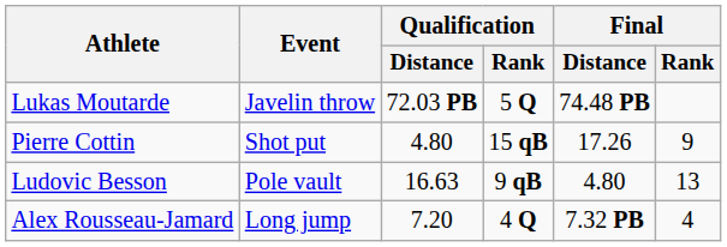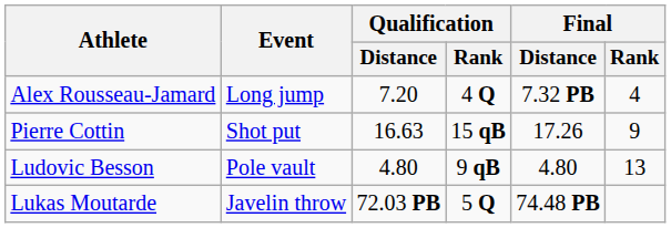rows swapped: Alex Rousseau-Jamard <-> Lukas Moutarde
Pierre Cottin | Qualification / Distance: 4.80 -> 16.63
Ludovic Besson | Qualification / Distance: 16.63 -> 4.80
